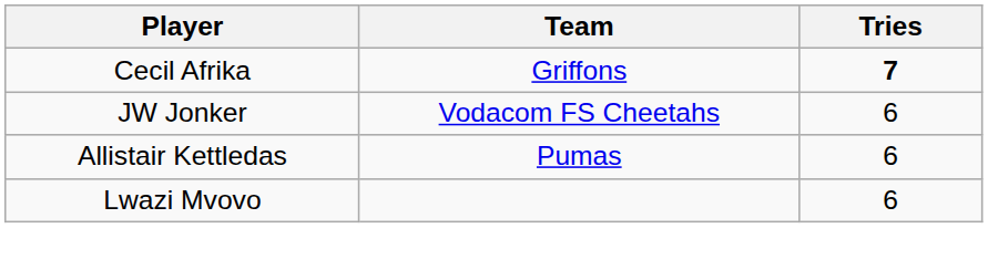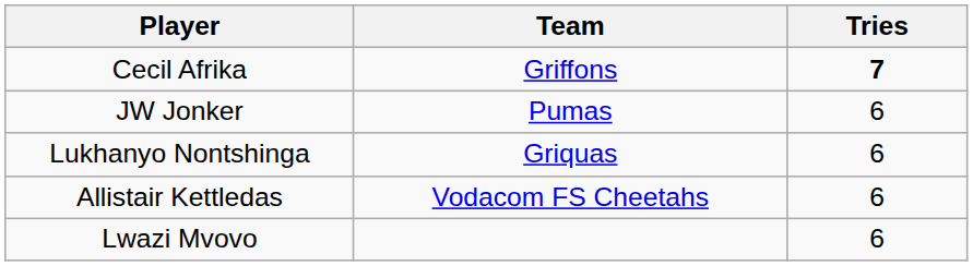JW Jonker | Team: Vodacom FS Cheetahs -> Pumas
+ row: Lukhanyo Nontshinga | Griquas | 6
Allistair Kettledas | Team: Pumas -> Vodacom FS Cheetahs
